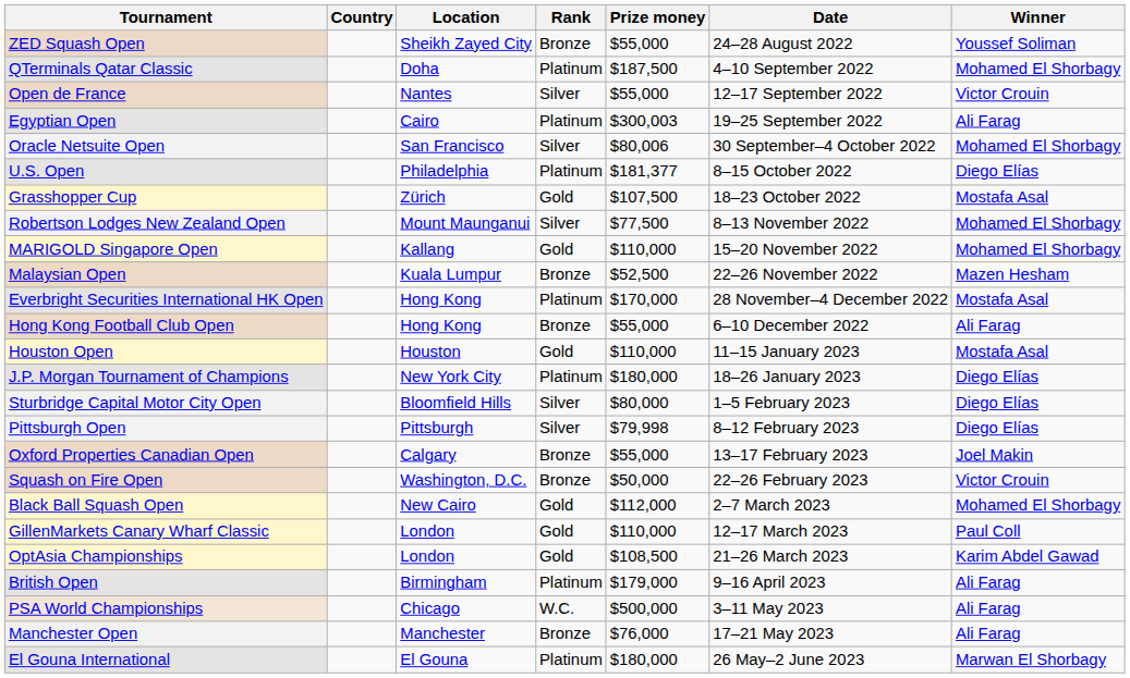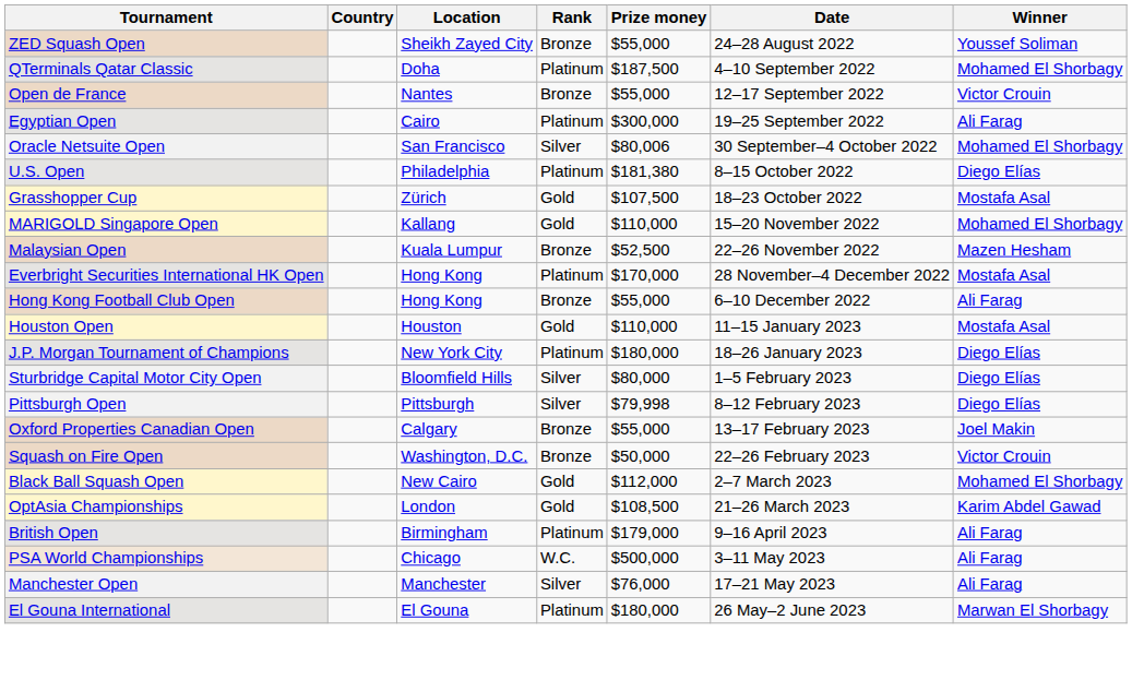Open de France | Rank: Silver -> Bronze
Egyptian Open | Prize money: $300,003 -> $300,000
U.S. Open | Prize money: $181,377 -> $181,380
- row: Robertson Lodges New Zealand Open | Mount Maunganui | Silver | $77,500 | 8–13 November 2022 | Mohamed El Shorbagy
- row: GillenMarkets Canary Wharf Classic | London | Gold | $110,000 | 12–17 March 2023 | Paul Coll
Manchester Open | Rank: Bronze -> Silver
